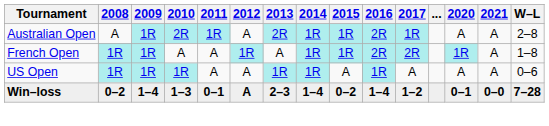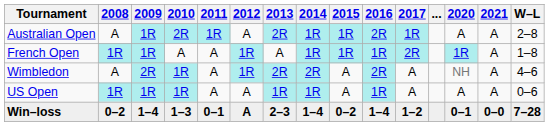French Open | 2016: 2R -> 1R
+ row: Wimbledon | A | 2R | 1R | A | 1R | 2R | 2R | A | 2R | A | NH | A | 4–6
